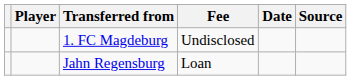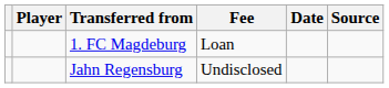1. FC Magdeburg | Fee: Undisclosed -> Loan
Jahn Regensburg | Fee: Loan -> Undisclosed
